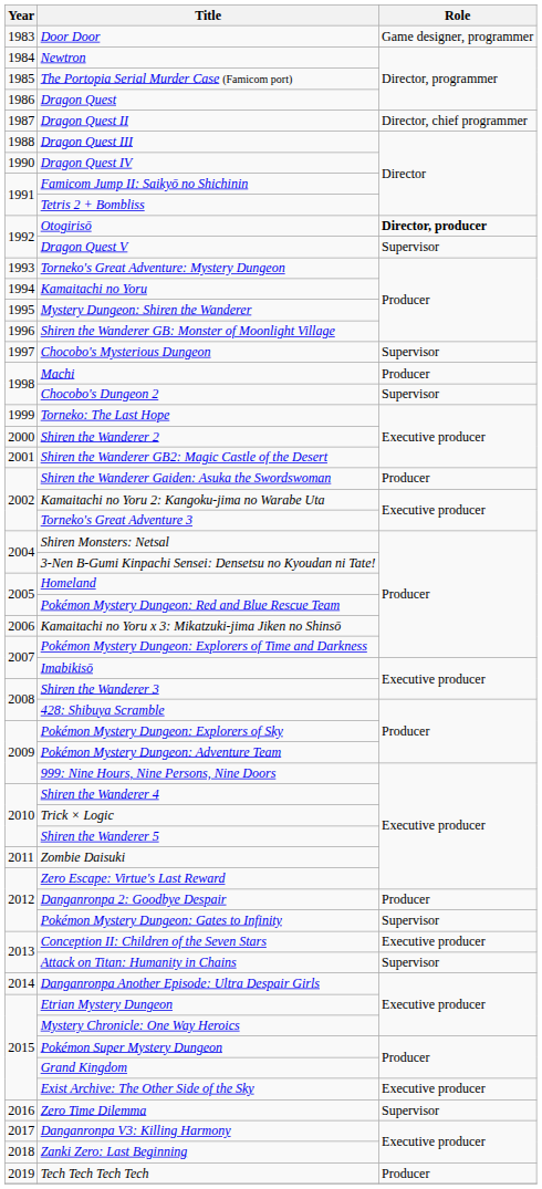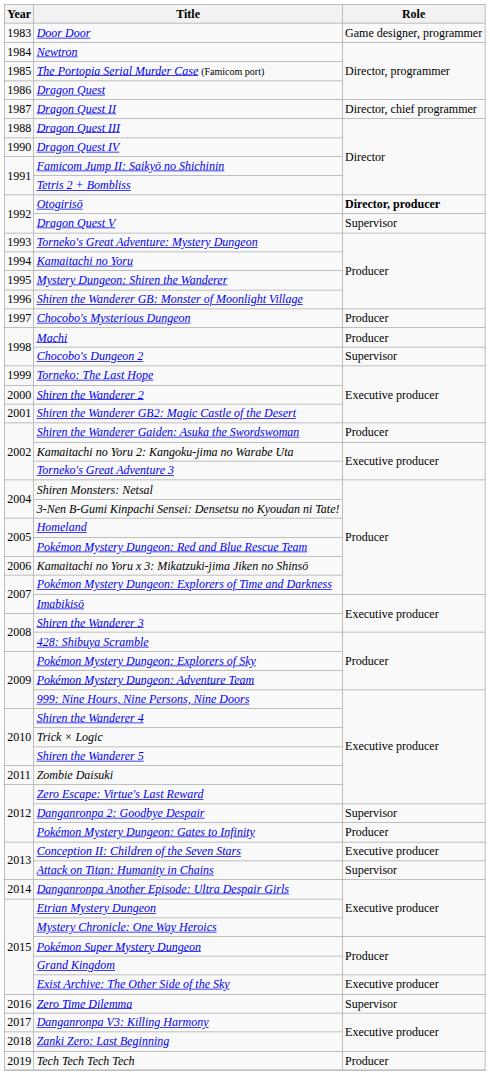Chocobo's Mysterious Dungeon | Role: Supervisor -> Producer
Danganronpa 2: Goodbye Despair | Role: Producer -> Supervisor
Pokémon Mystery Dungeon: Gates to Infinity | Role: Supervisor -> Producer
